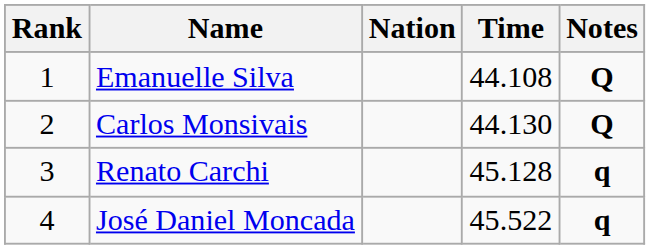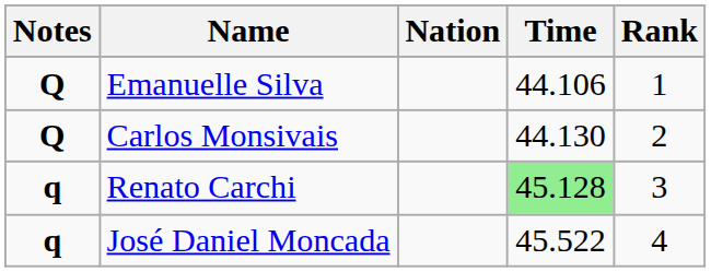columns swapped: Rank <-> Notes
Emanuelle Silva | Time: 44.108 -> 44.106
Renato Carchi | Time: no background -> lightgreen background
